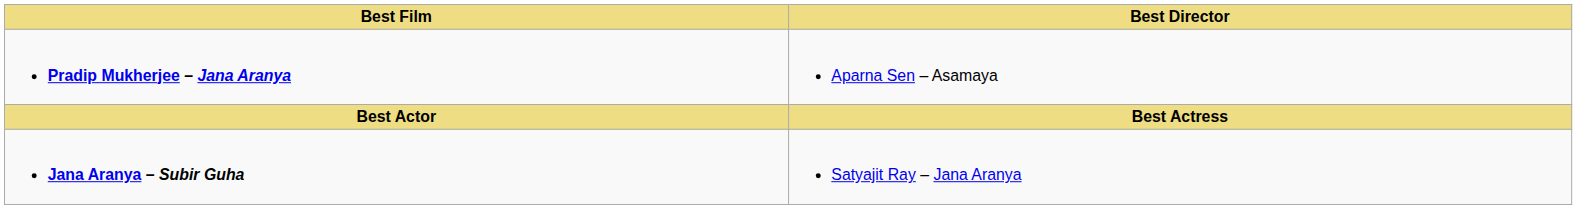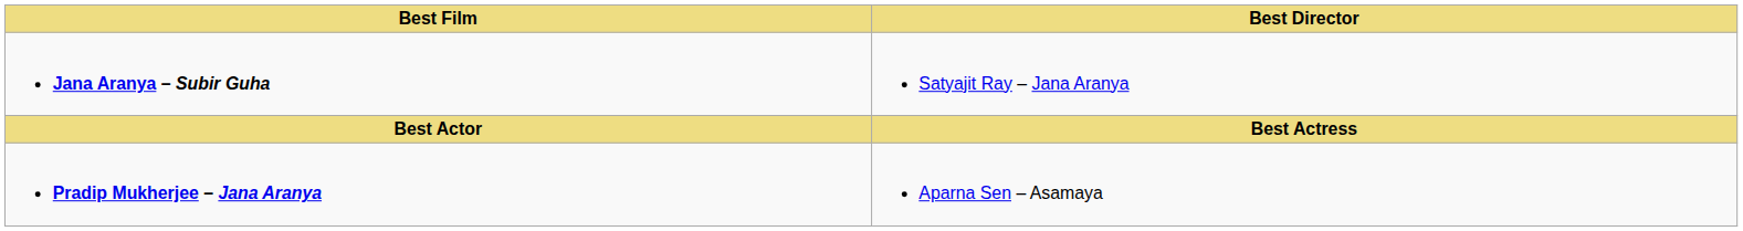rows swapped: Jana Aranya – Subir Guha <-> Pradip Mukherjee – Jana Aranya
